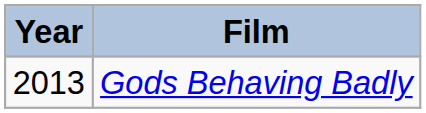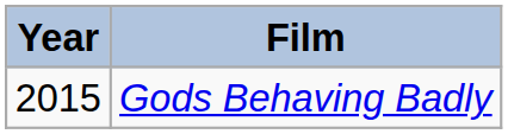Gods Behaving Badly | Year: 2013 -> 2015
